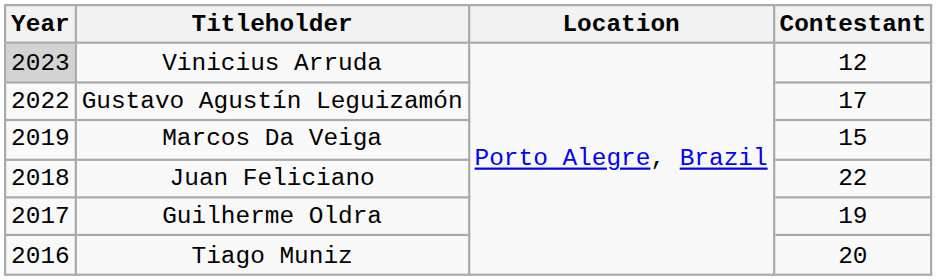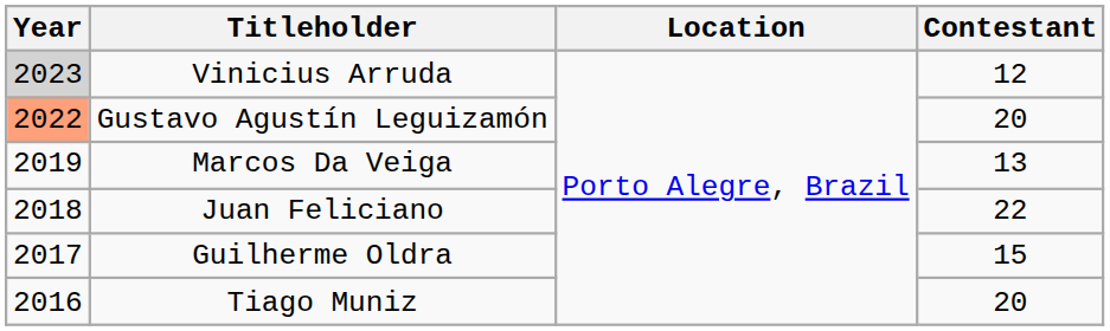Gustavo Agustín Leguizamón | Year: no background -> lightsalmon background
Gustavo Agustín Leguizamón | Contestant: 17 -> 20
Marcos Da Veiga | Contestant: 15 -> 13
Guilherme Oldra | Contestant: 19 -> 15
